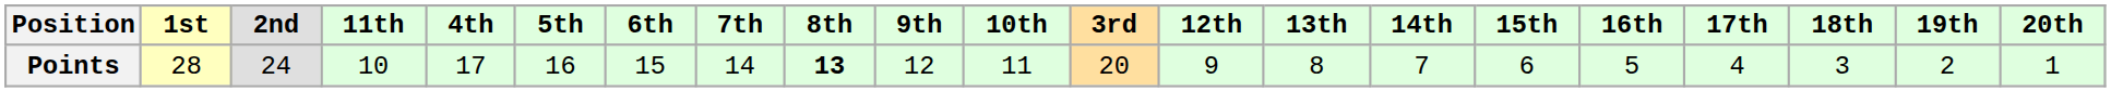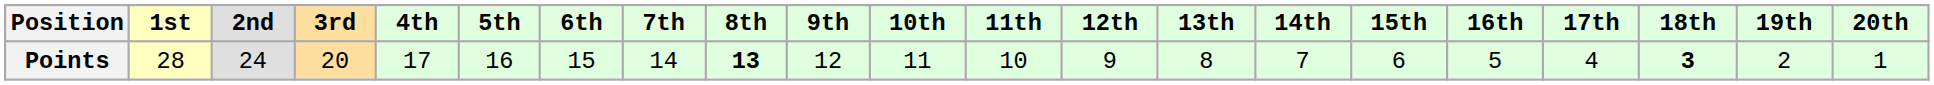columns swapped: 3rd <-> 11th
Points | 18th: normal -> bold
